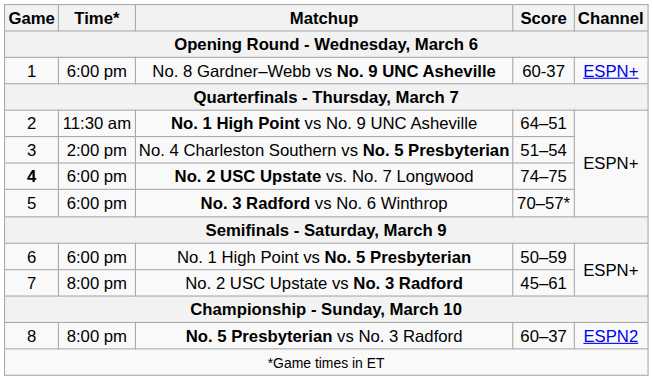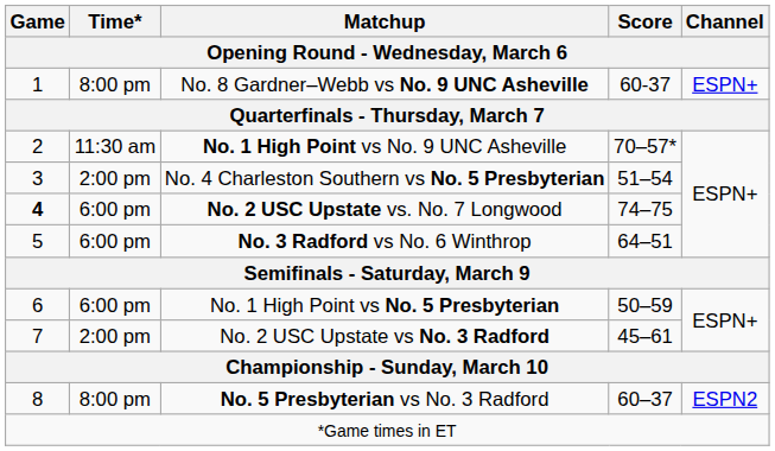No. 8 Gardner–Webb vs No. 9 UNC Asheville | Time*: 6:00 pm -> 8:00 pm
No. 1 High Point vs No. 9 UNC Asheville | Score: 64–51 -> 70–57*
No. 3 Radford vs No. 6 Winthrop | Score: 70–57* -> 64–51
No. 2 USC Upstate vs No. 3 Radford | Time*: 8:00 pm -> 2:00 pm
